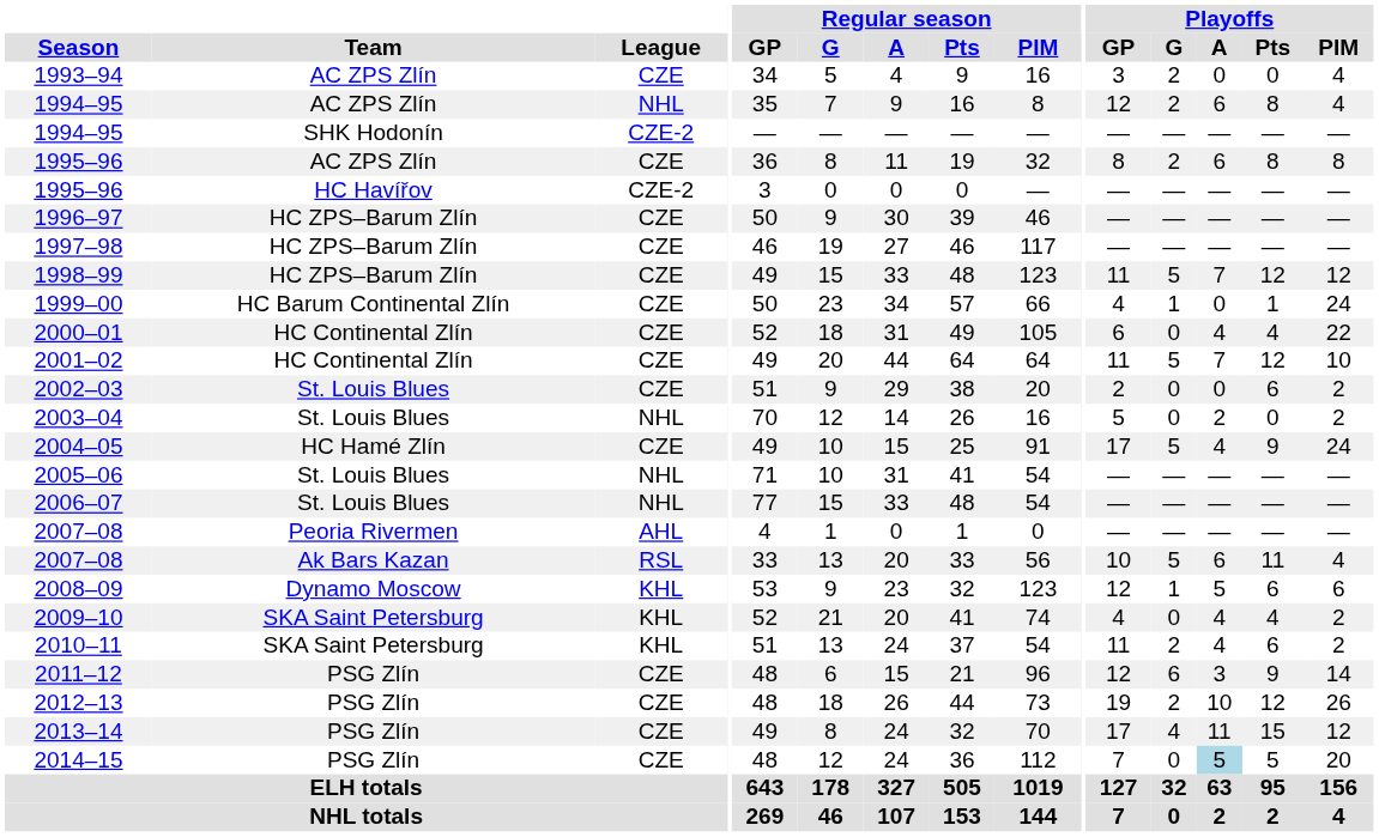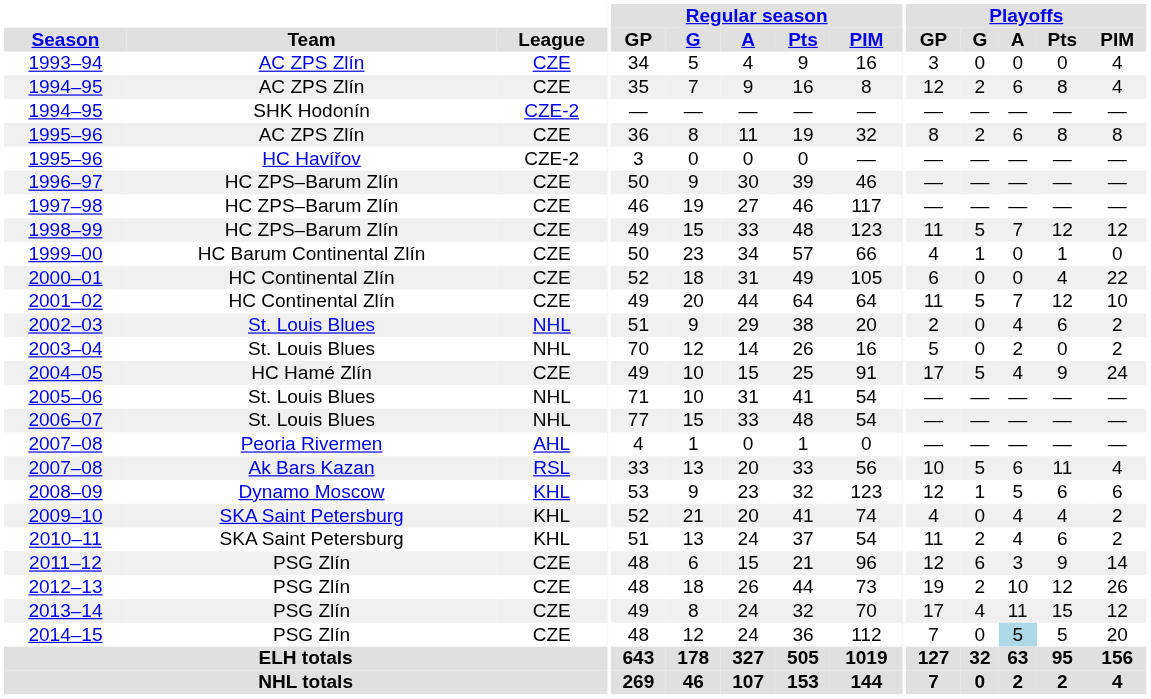1993–94 | Playoffs / G: 2 -> 0
1994–95 / AC ZPS Zlín | League: NHL -> CZE
1999–00 | Playoffs / PIM: 24 -> 0
2000–01 | Playoffs / A: 4 -> 0
2002–03 | League: CZE -> NHL
2002–03 | Playoffs / A: 0 -> 4
